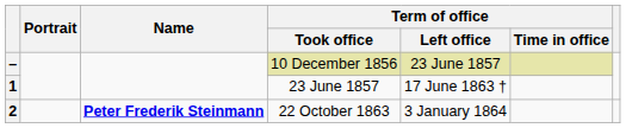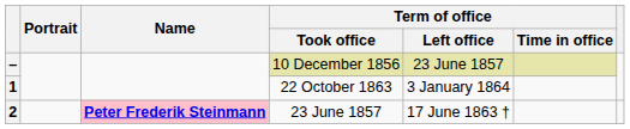1 | Term of office / Took office: 23 June 1857 -> 22 October 1863
1 | Term of office / Left office: 17 June 1863 † -> 3 January 1864
2 | Name: no background -> pink background
2 | Term of office / Took office: 22 October 1863 -> 23 June 1857
2 | Term of office / Left office: 3 January 1864 -> 17 June 1863 †
